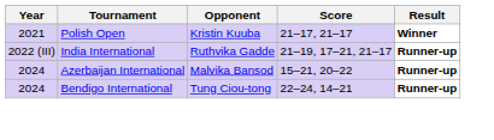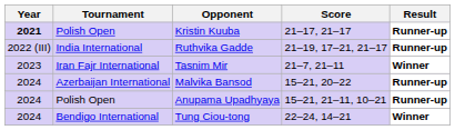Kristin Kuuba | Year: normal -> bold
Kristin Kuuba | Result: Winner -> Runner-up
+ row: 2023 | Iran Fajr International | Tasnim Mir | 21–7, 21–11 | Winner
+ row: 2024 | Polish Open | Anupama Upadhyaya | 15–21, 21–11, 10–21 | Runner-up
Tung Ciou-tong | Result: Runner-up -> Winner
